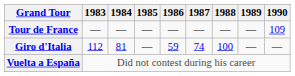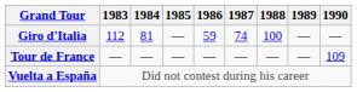rows swapped: Giro d'Italia <-> Tour de France
